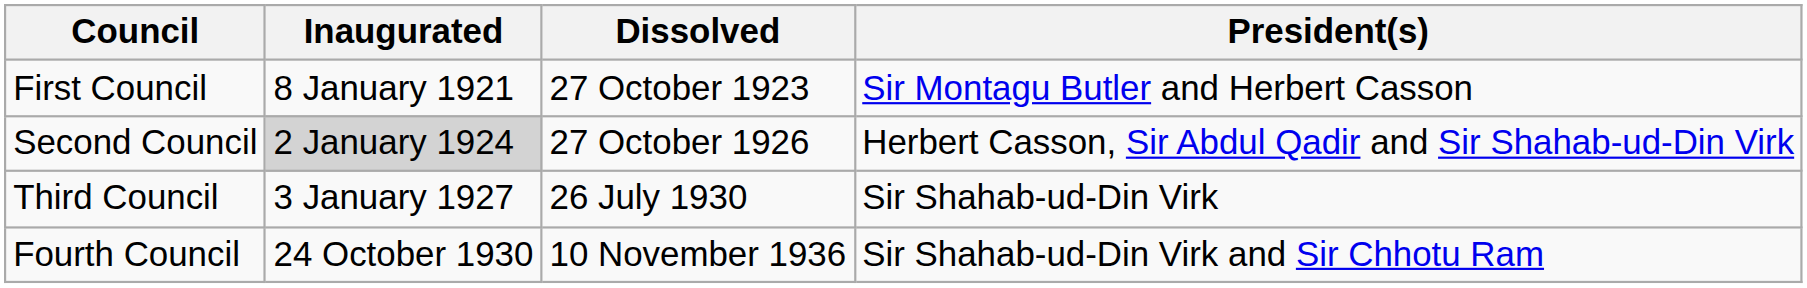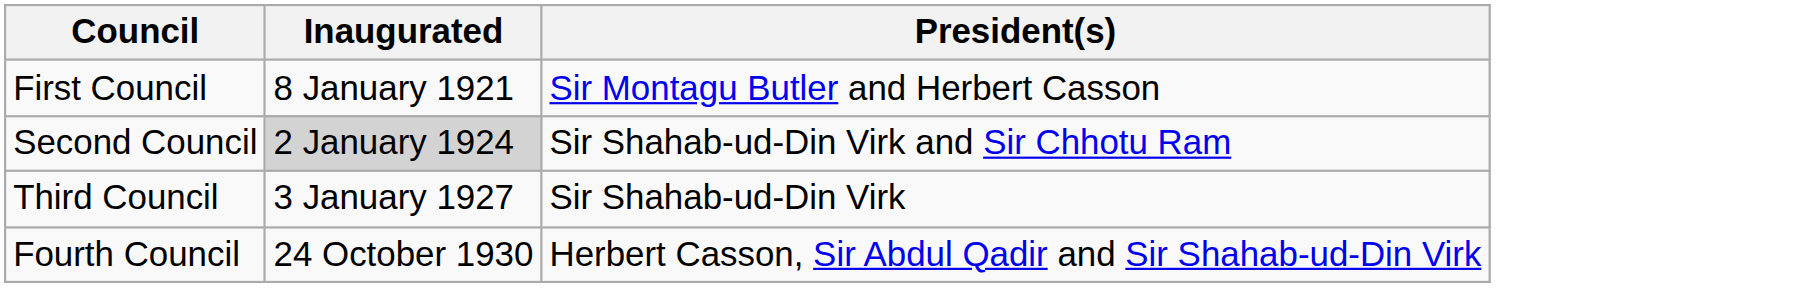- column: Dissolved | 27 October 1923 | 27 October 1926 | 26 July 1930 | 10 November 1936
Second Council | President(s): Herbert Casson, Sir Abdul Qadir and Sir Shahab-ud-Din Virk -> Sir Shahab-ud-Din Virk and Sir Chhotu Ram
Fourth Council | President(s): Sir Shahab-ud-Din Virk and Sir Chhotu Ram -> Herbert Casson, Sir Abdul Qadir and Sir Shahab-ud-Din Virk
